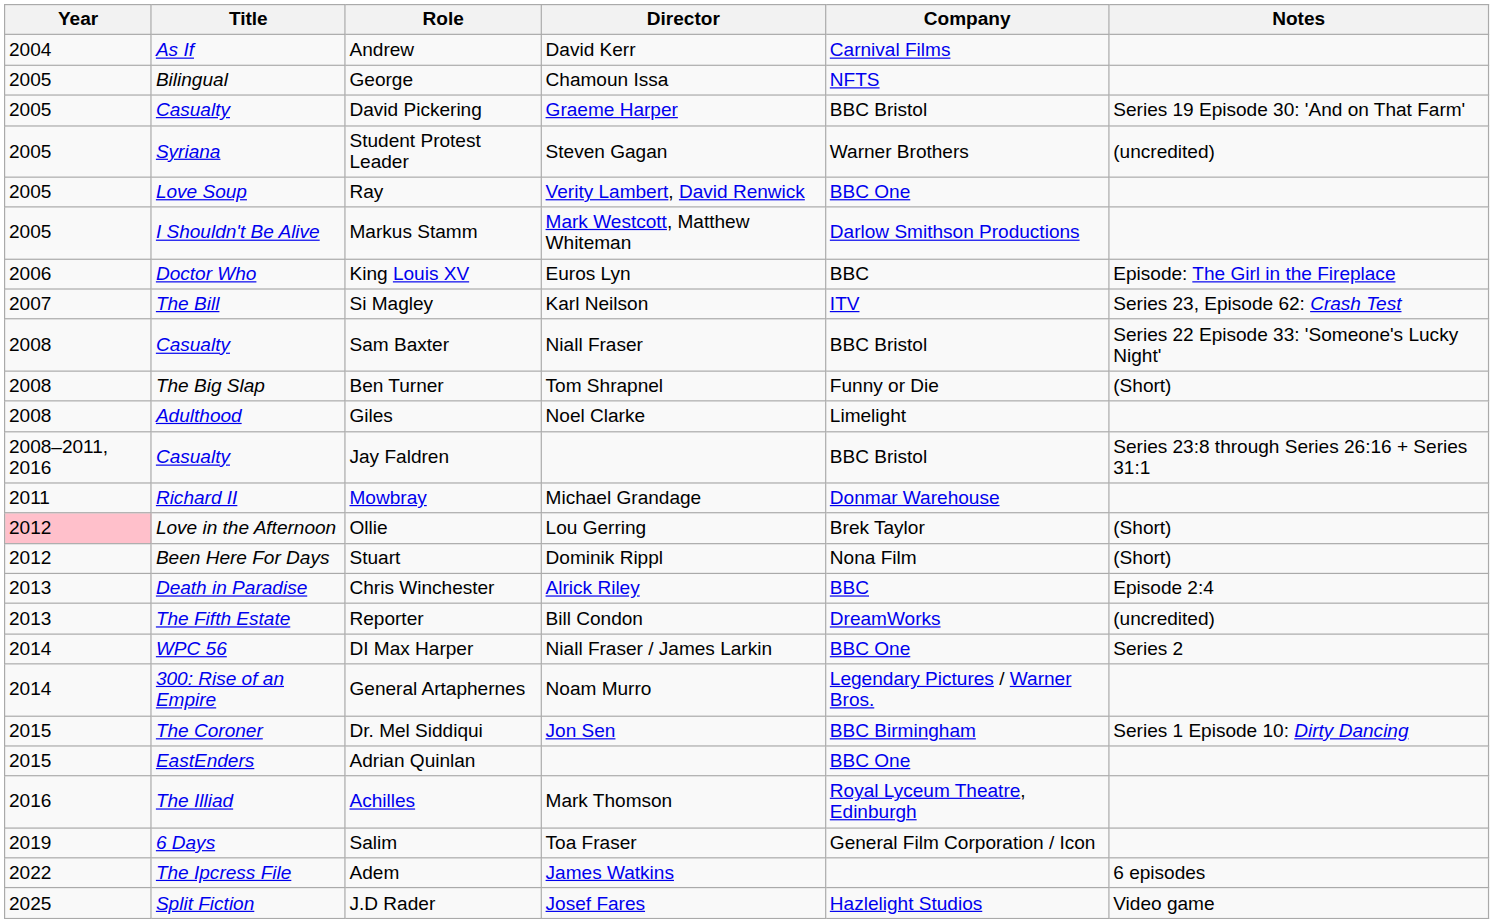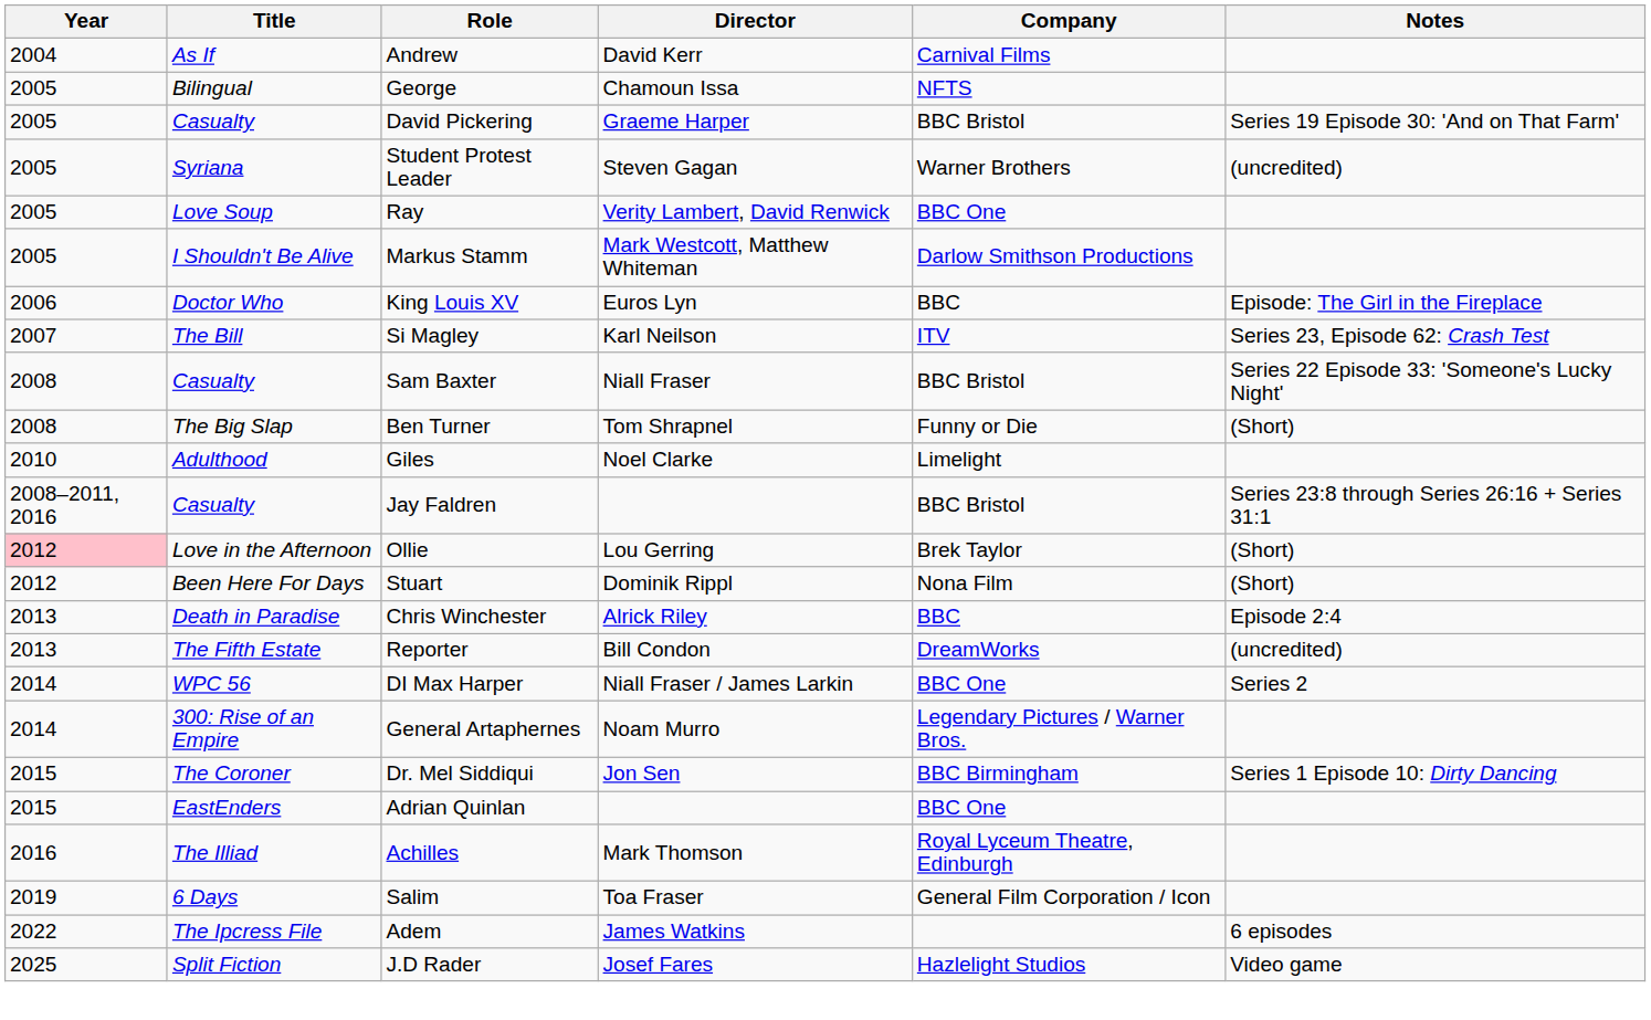Giles | Year: 2008 -> 2010
- row: 2011 | Richard II | Mowbray | Michael Grandage | Donmar Warehouse
